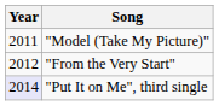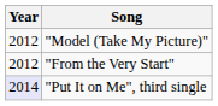"Model (Take My Picture)" | Year: 2011 -> 2012
